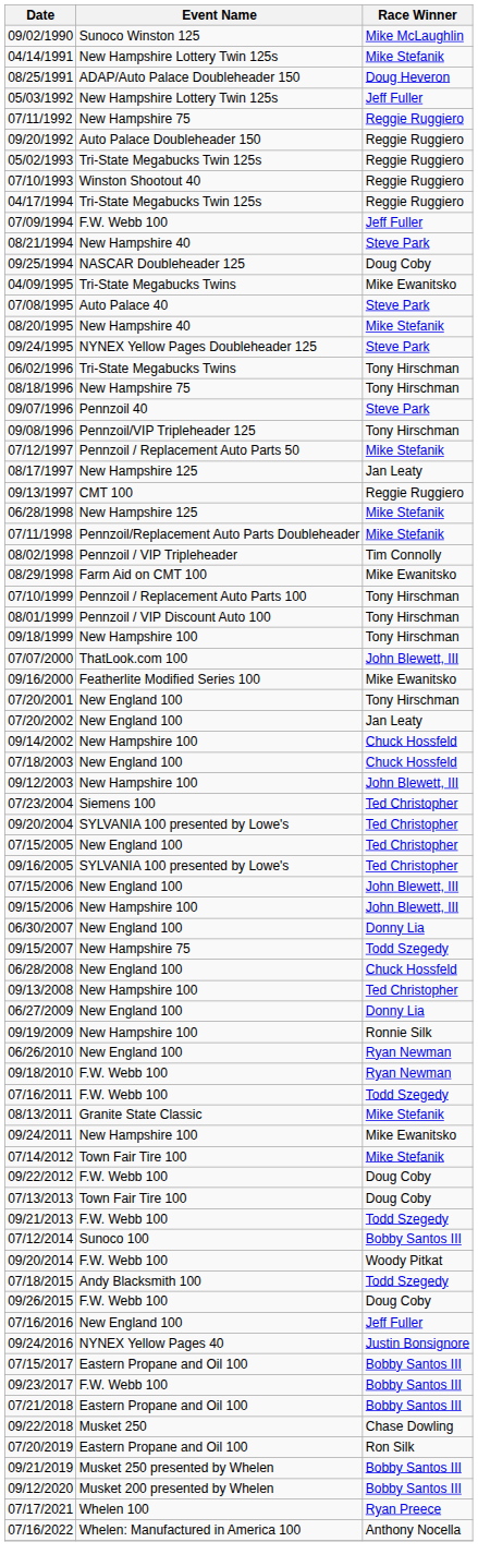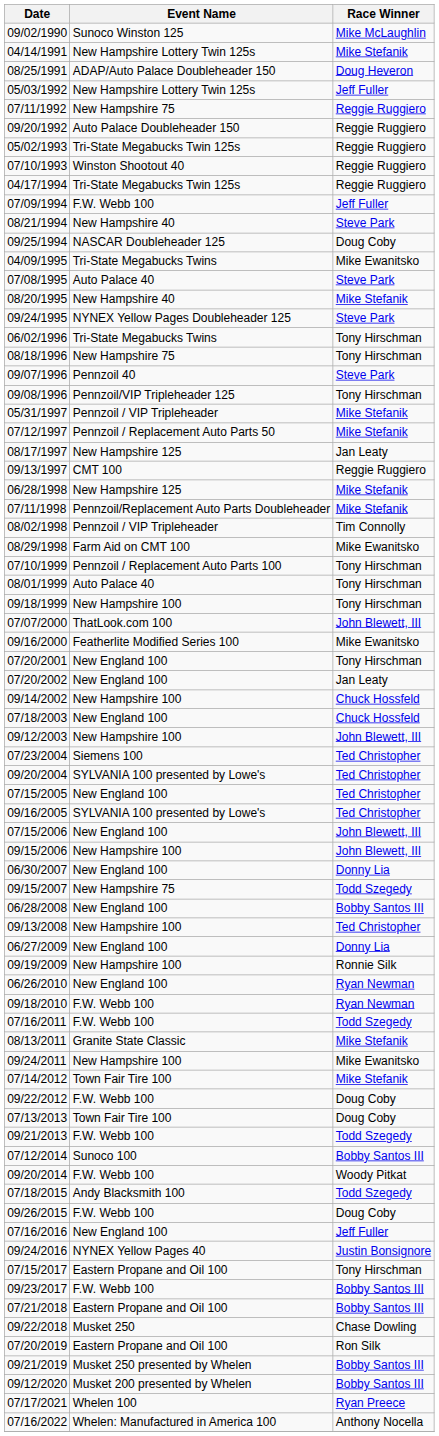+ row: 05/31/1997 | Pennzoil / VIP Tripleheader | Mike Stefanik
08/01/1999 | Event Name: Pennzoil / VIP Discount Auto 100 -> Auto Palace 40
06/28/2008 | Race Winner: Chuck Hossfeld -> Bobby Santos III
07/15/2017 | Race Winner: Bobby Santos III -> Tony Hirschman
